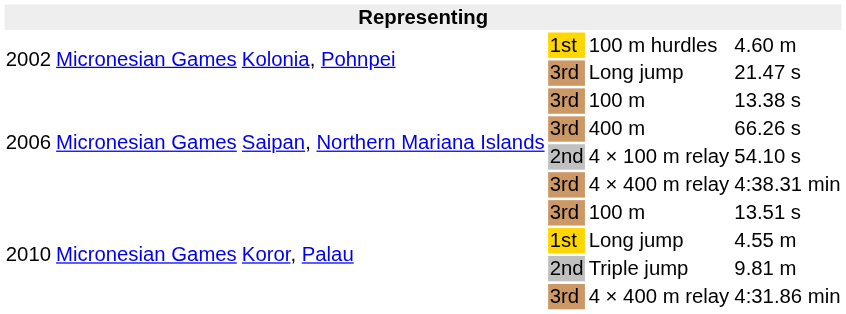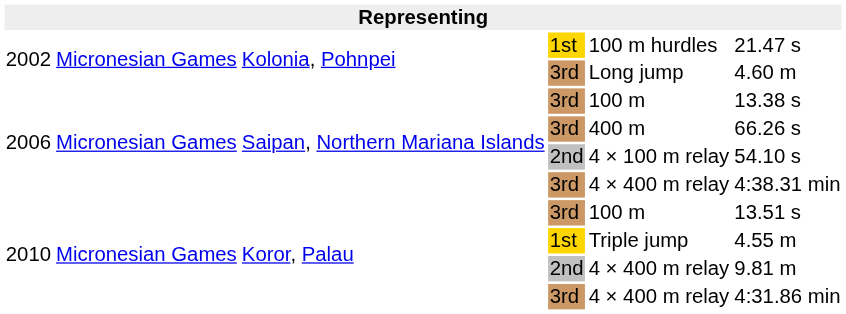2002 / 1st | column 6: 4.60 m -> 21.47 s
2002 / 3rd | column 6: 21.47 s -> 4.60 m
2010 / 1st | column 5: Long jump -> Triple jump
2010 / 2nd | column 5: Triple jump -> 4 × 400 m relay
